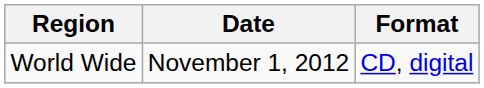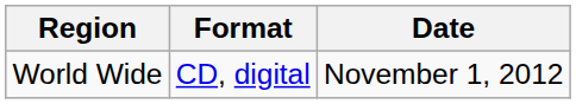columns swapped: Date <-> Format
